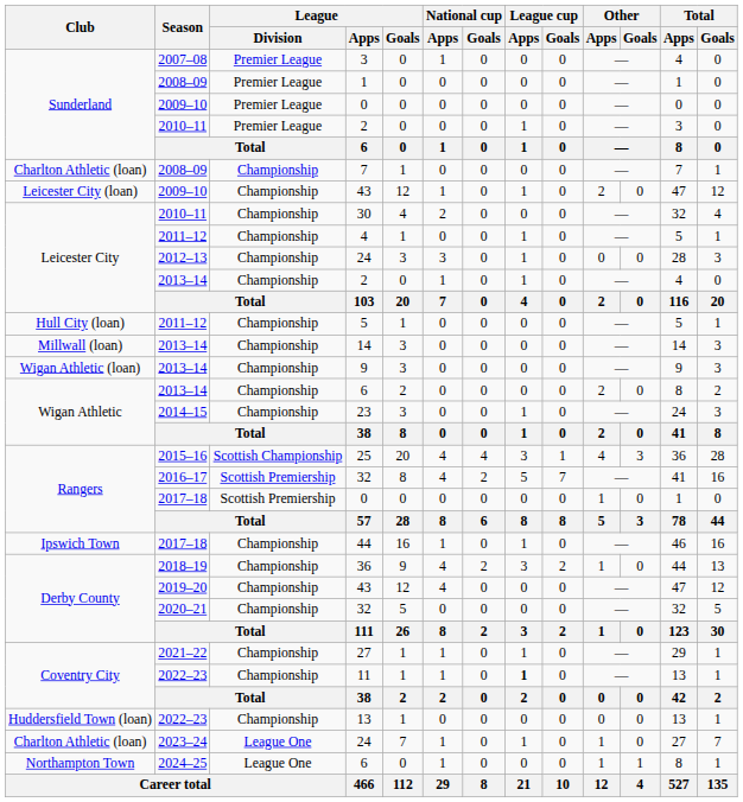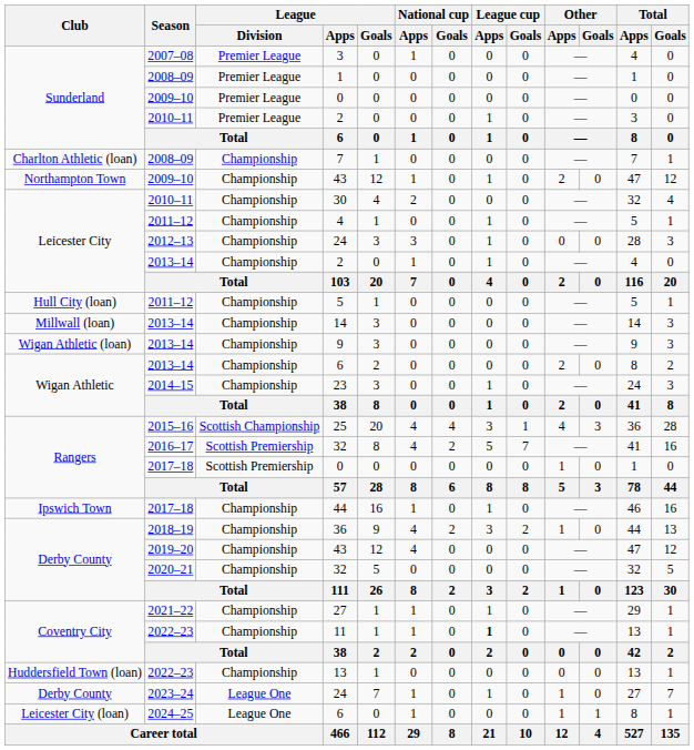2009–10 / 43 | Club: Leicester City (loan) -> Northampton Town
2023–24 / 24 | Club: Charlton Athletic (loan) -> Derby County
2024–25 / 6 | Club: Northampton Town -> Leicester City (loan)
